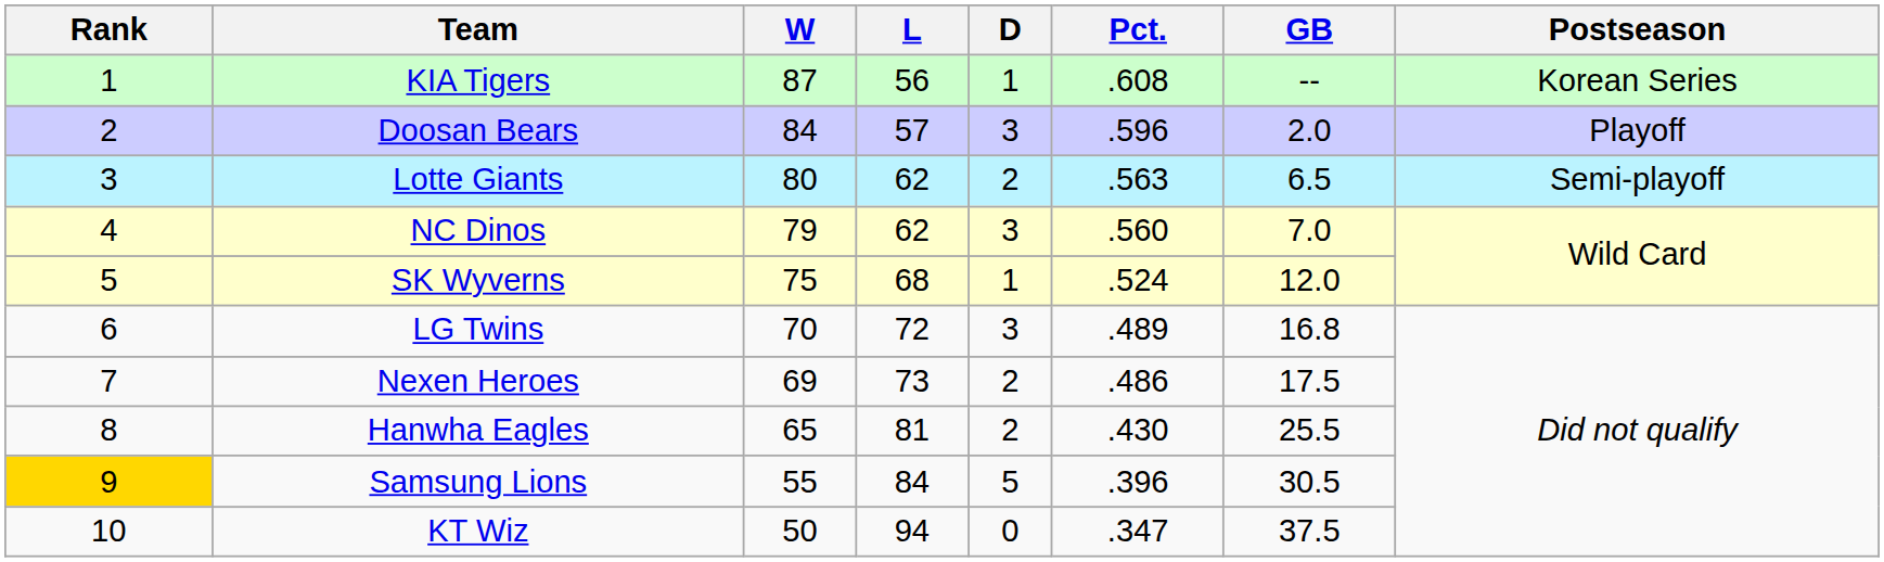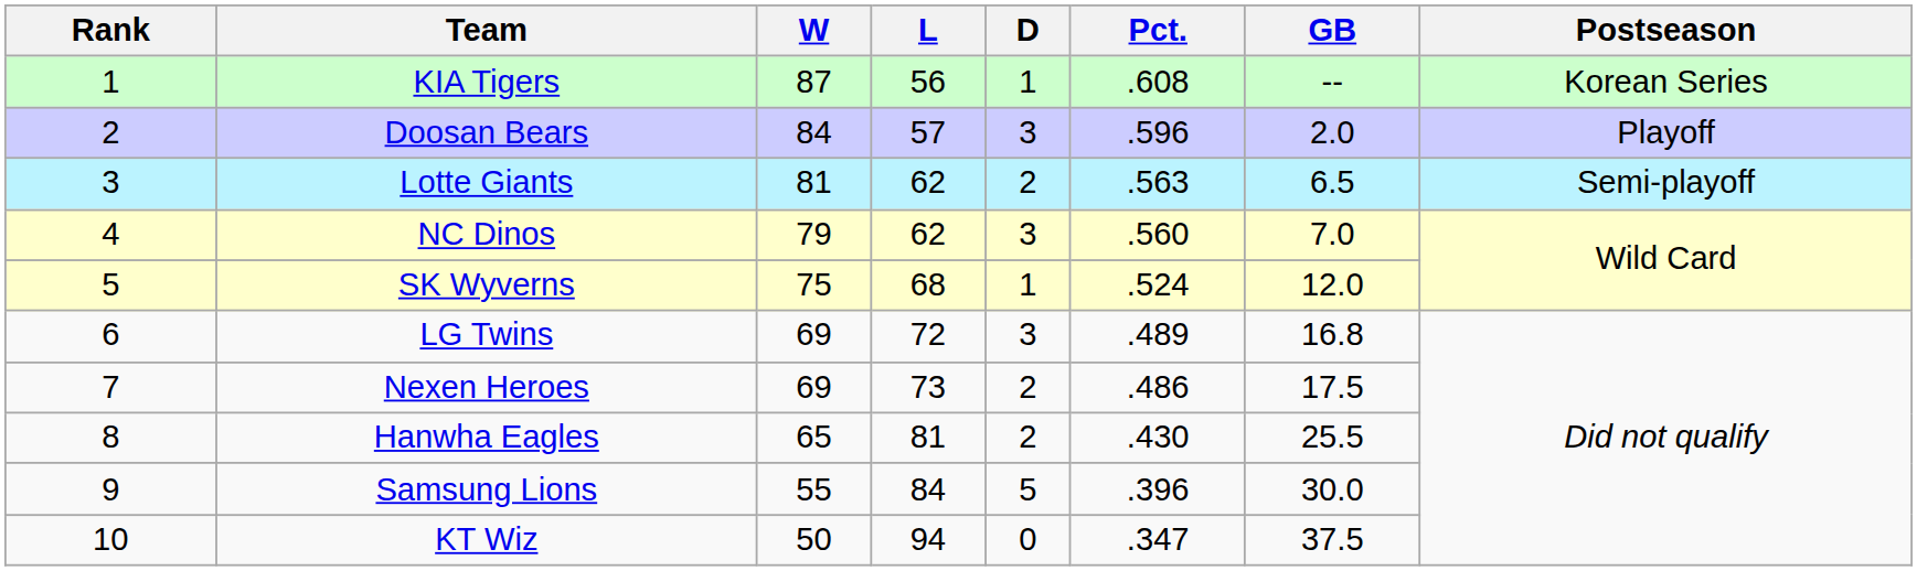Lotte Giants | W: 80 -> 81
LG Twins | W: 70 -> 69
Samsung Lions | Rank: gold background -> no background
Samsung Lions | GB: 30.5 -> 30.0
